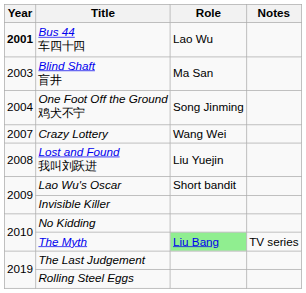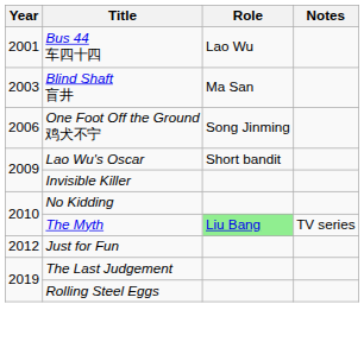Bus 44 车四十四 | Year: bold -> normal
One Foot Off the Ground 鸡犬不宁 | Year: 2004 -> 2006
- row: 2007 | Crazy Lottery | Wang Wei
- row: 2008 | Lost and Found 我叫刘跃进 | Liu Yuejin
+ row: 2012 | Just for Fun
